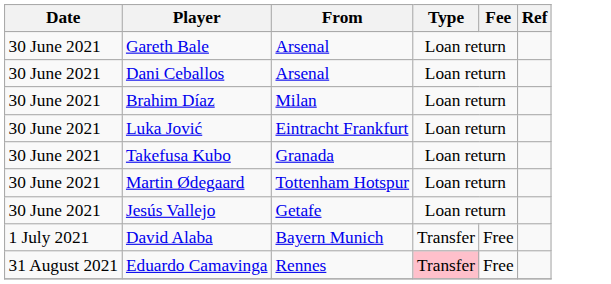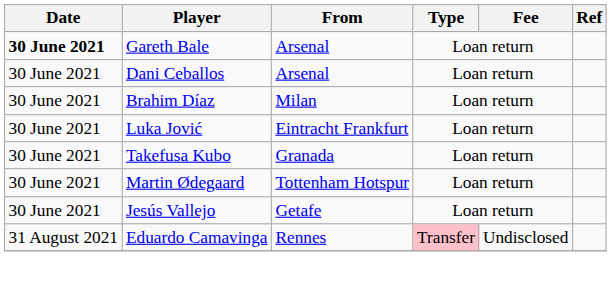Gareth Bale | Date: normal -> bold
- row: 1 July 2021 | David Alaba | Bayern Munich | Transfer | Free
Eduardo Camavinga | Fee: Free -> Undisclosed
